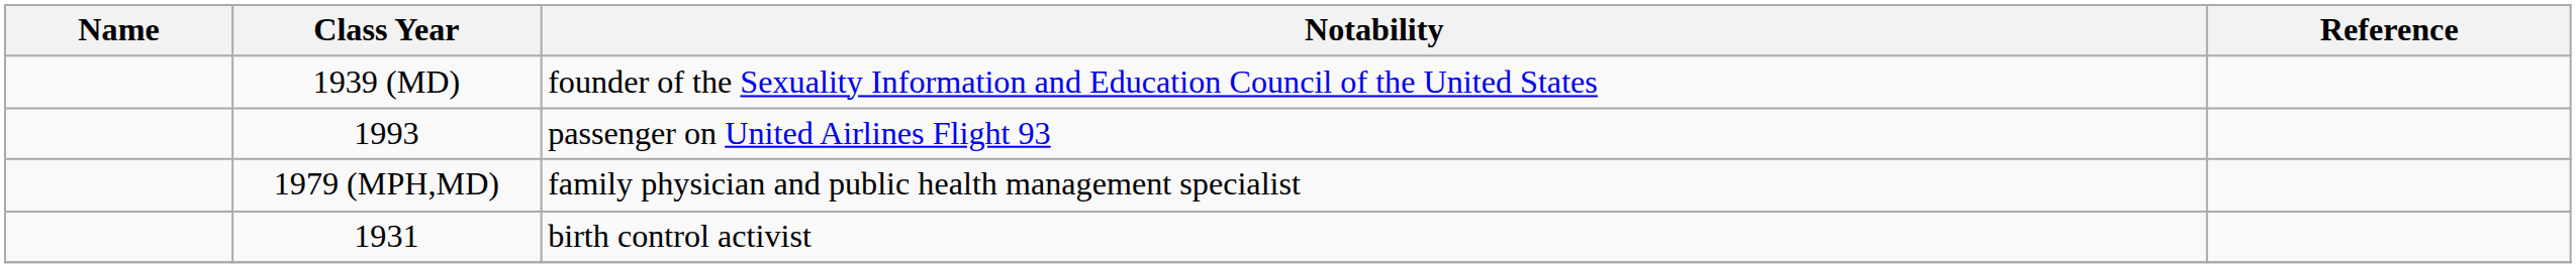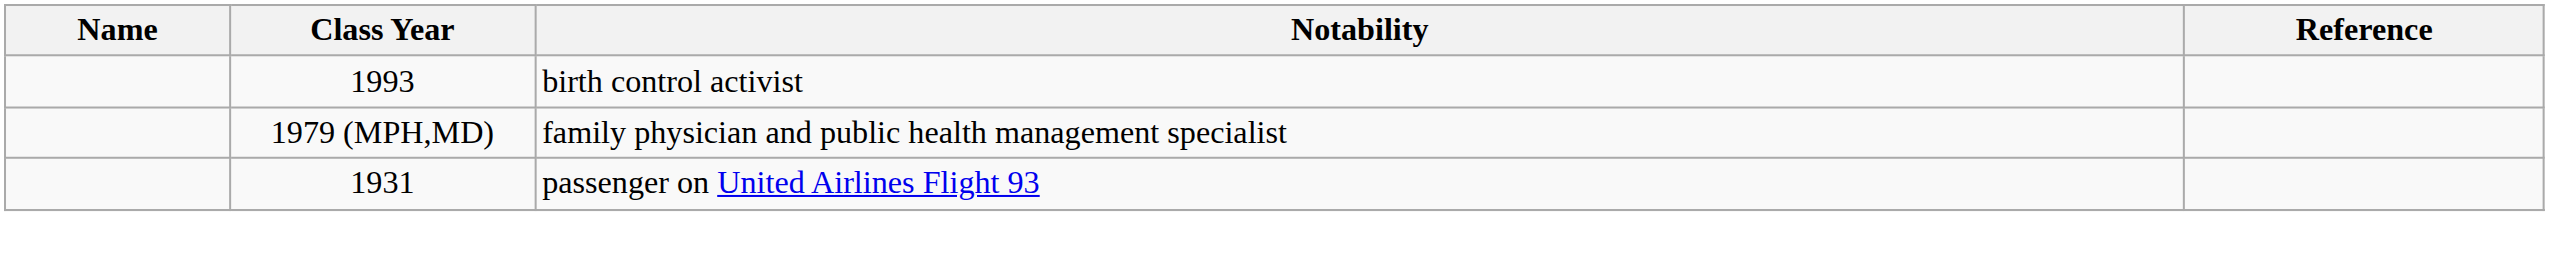- row: 1939 (MD) | founder of the Sexuality Information and Education Council of the United States
1993 | Notability: passenger on United Airlines Flight 93 -> birth control activist
1931 | Notability: birth control activist -> passenger on United Airlines Flight 93
